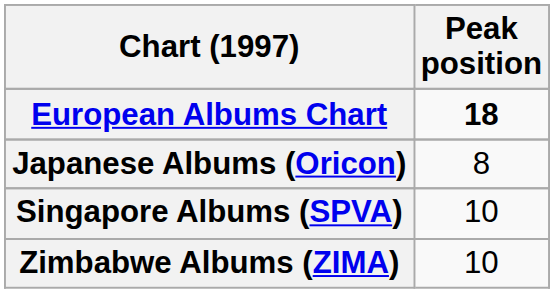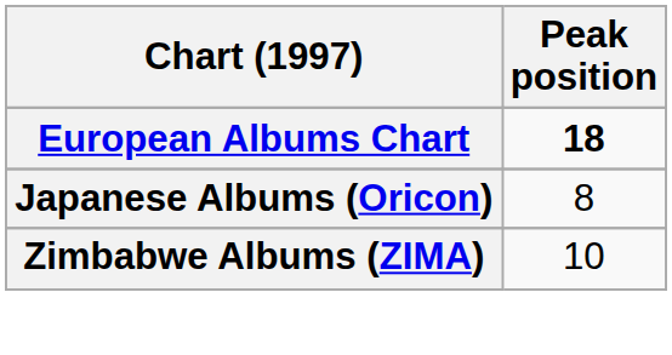- row: Singapore Albums (SPVA) | 10
